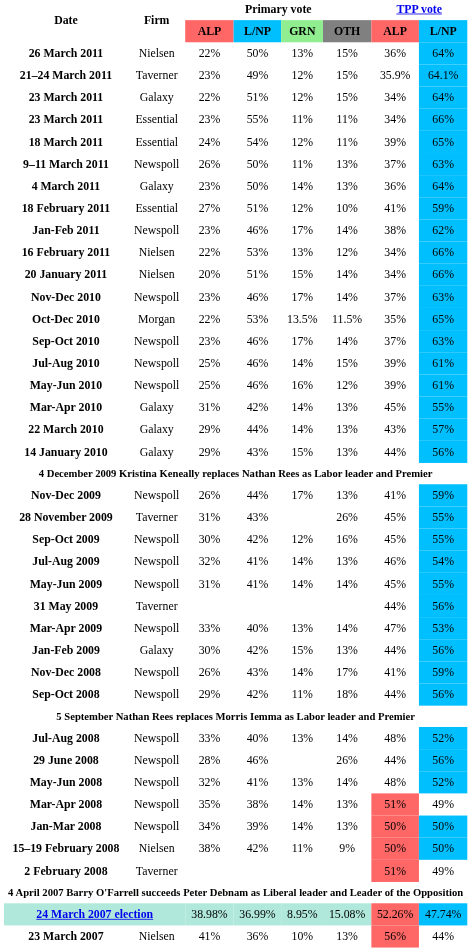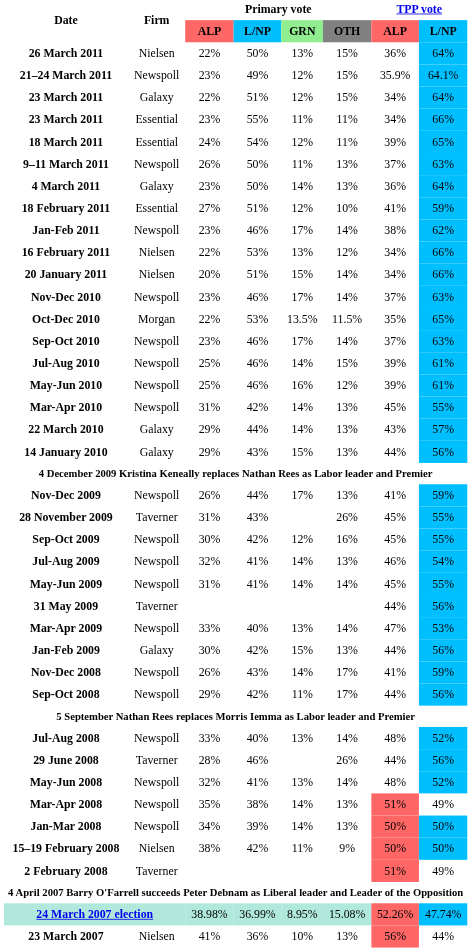21–24 March 2011 | Firm: Taverner -> Newspoll
Mar-Apr 2010 | Firm: Galaxy -> Newspoll
Sep-Oct 2008 | Primary vote / OTH: 18% -> 17%
29 June 2008 | Firm: Newspoll -> Taverner
